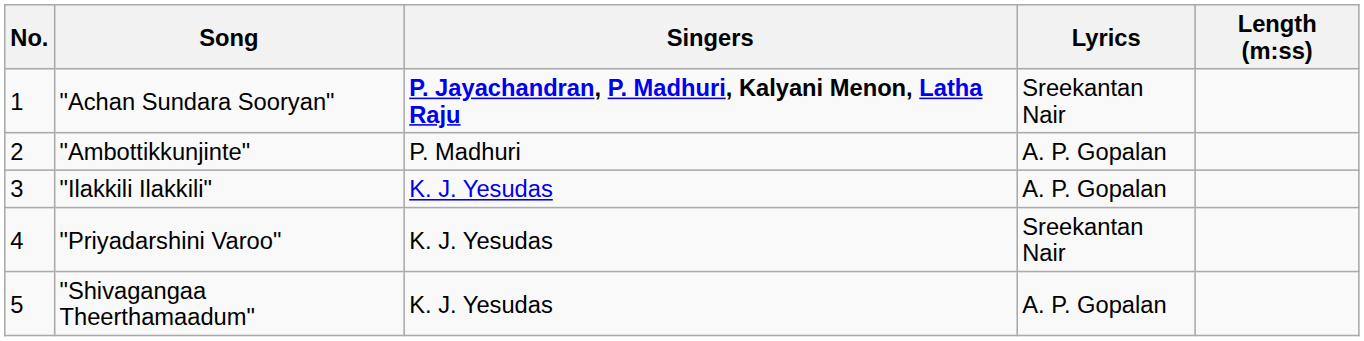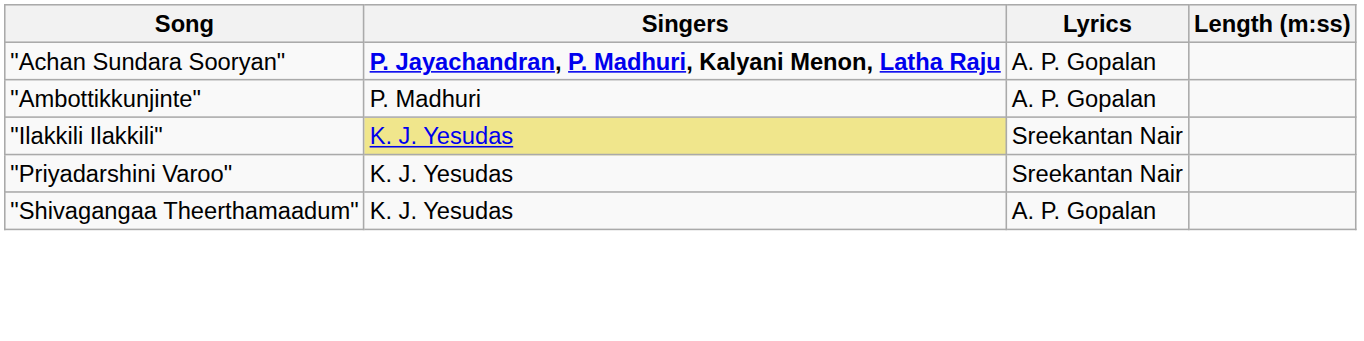- column: No. | 1 | 2 | 3 | 4 | 5
"Achan Sundara Sooryan" | Lyrics: Sreekantan Nair -> A. P. Gopalan
"Ilakkili Ilakkili" | Singers: no background -> khaki background
"Ilakkili Ilakkili" | Lyrics: A. P. Gopalan -> Sreekantan Nair
